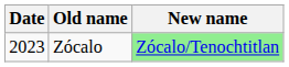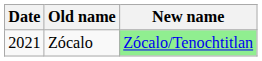Zócalo | Date: 2023 -> 2021
